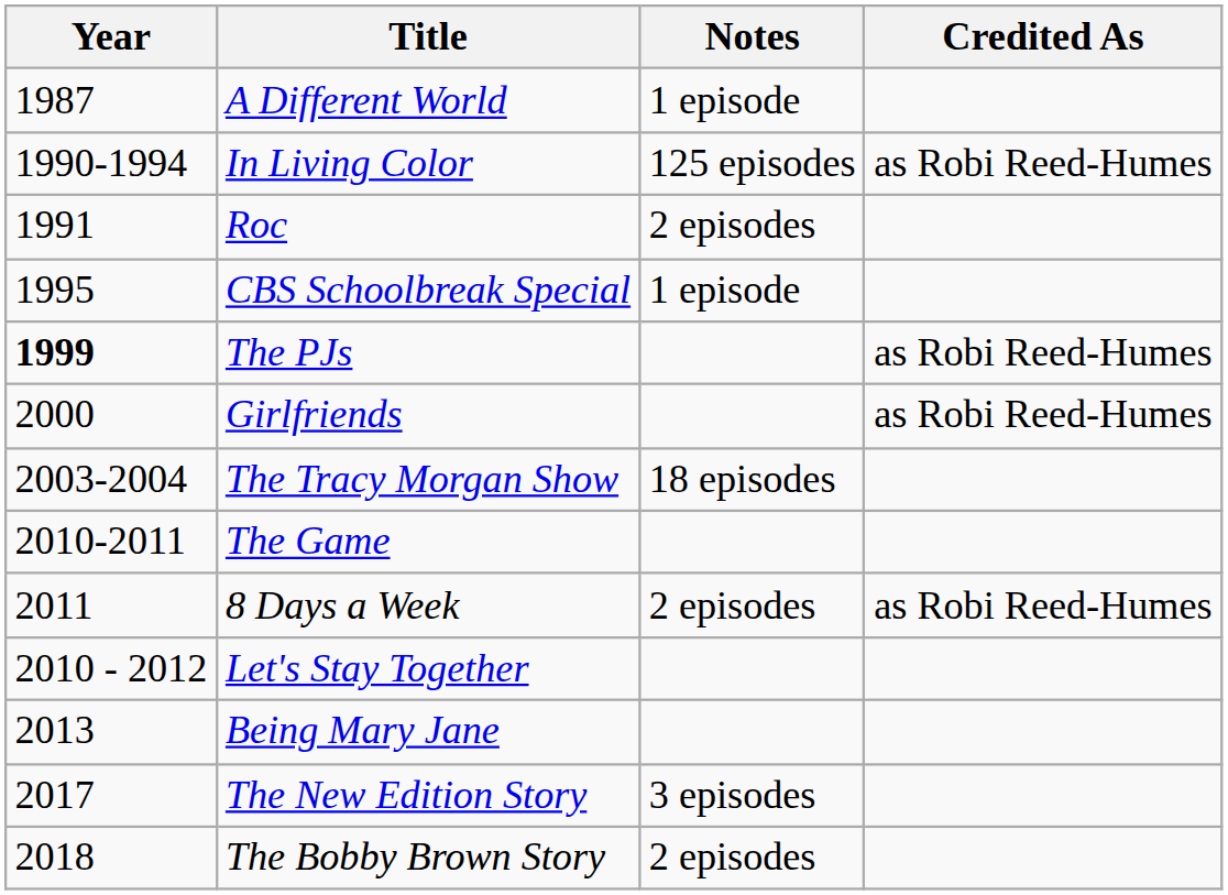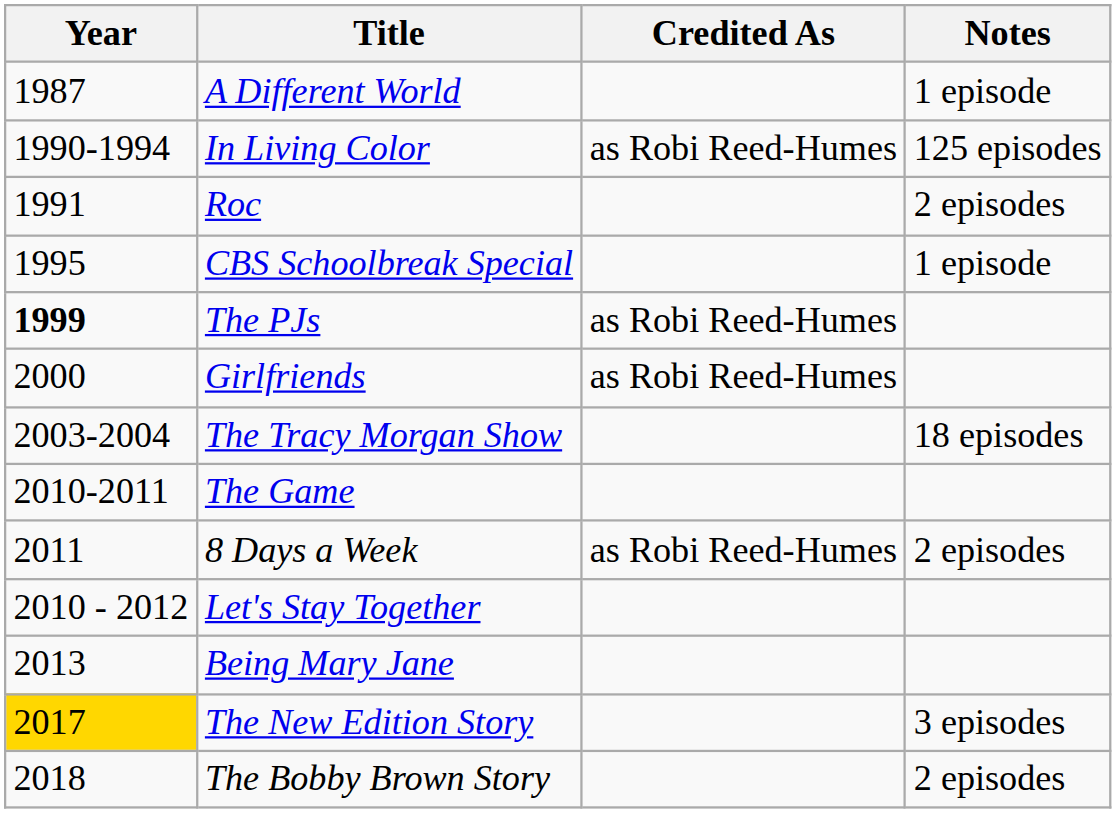columns swapped: Notes <-> Credited As
The New Edition Story | Year: no background -> gold background
